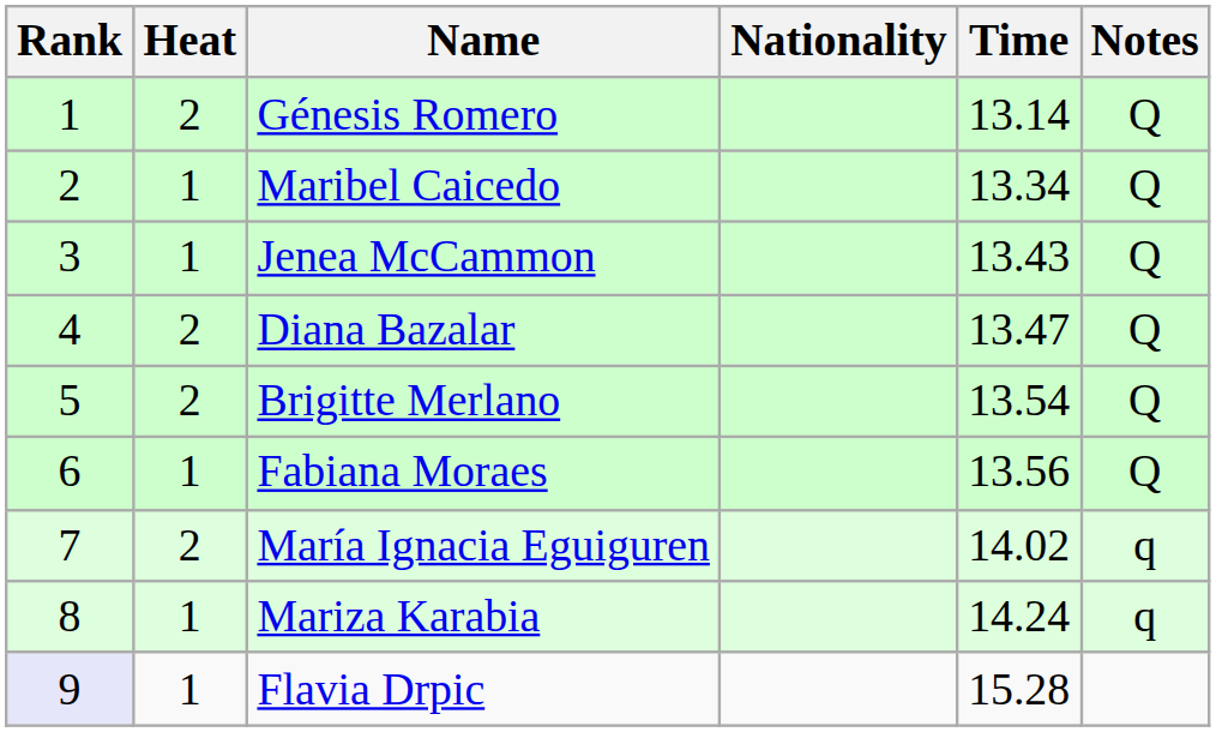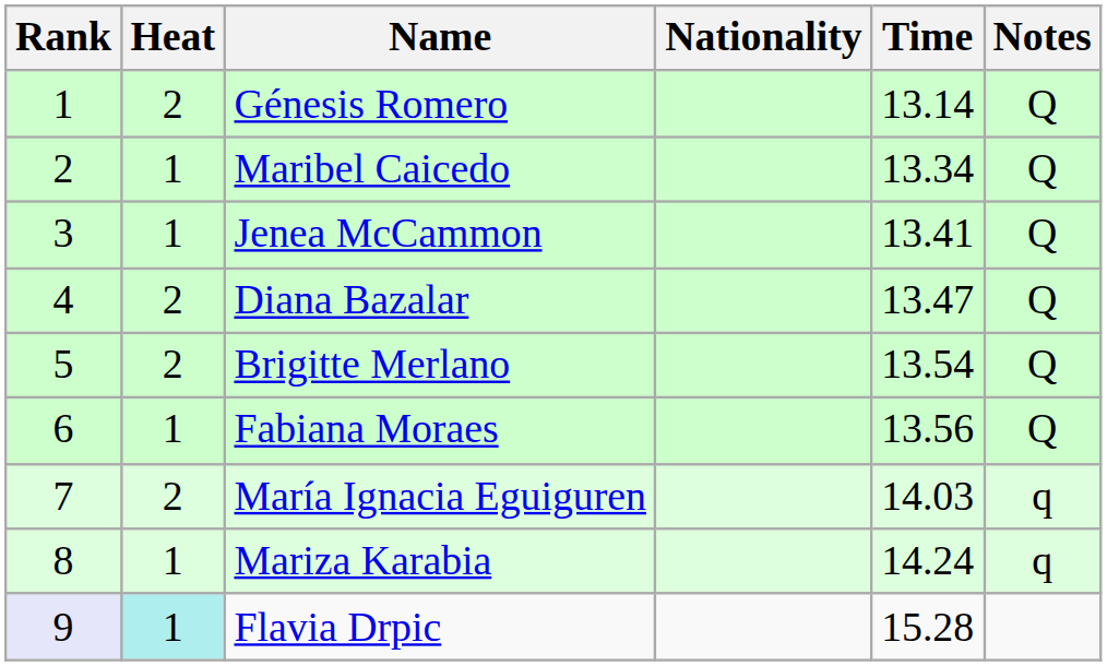Jenea McCammon | Time: 13.43 -> 13.41
María Ignacia Eguiguren | Time: 14.02 -> 14.03
Flavia Drpic | Heat: no background -> paleturquoise background
